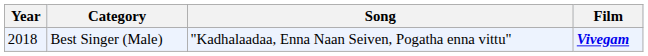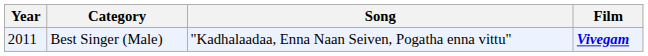Best Singer (Male) | Year: 2018 -> 2011
